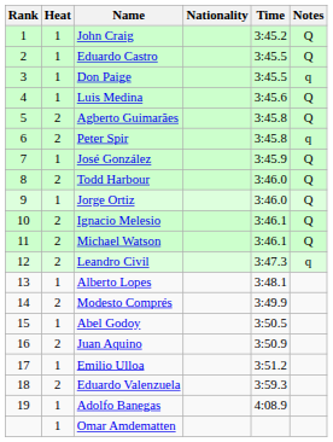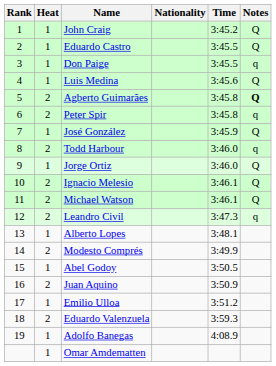Agberto Guimarães | Notes: normal -> bold
Todd Harbour | Notes: Q -> q
